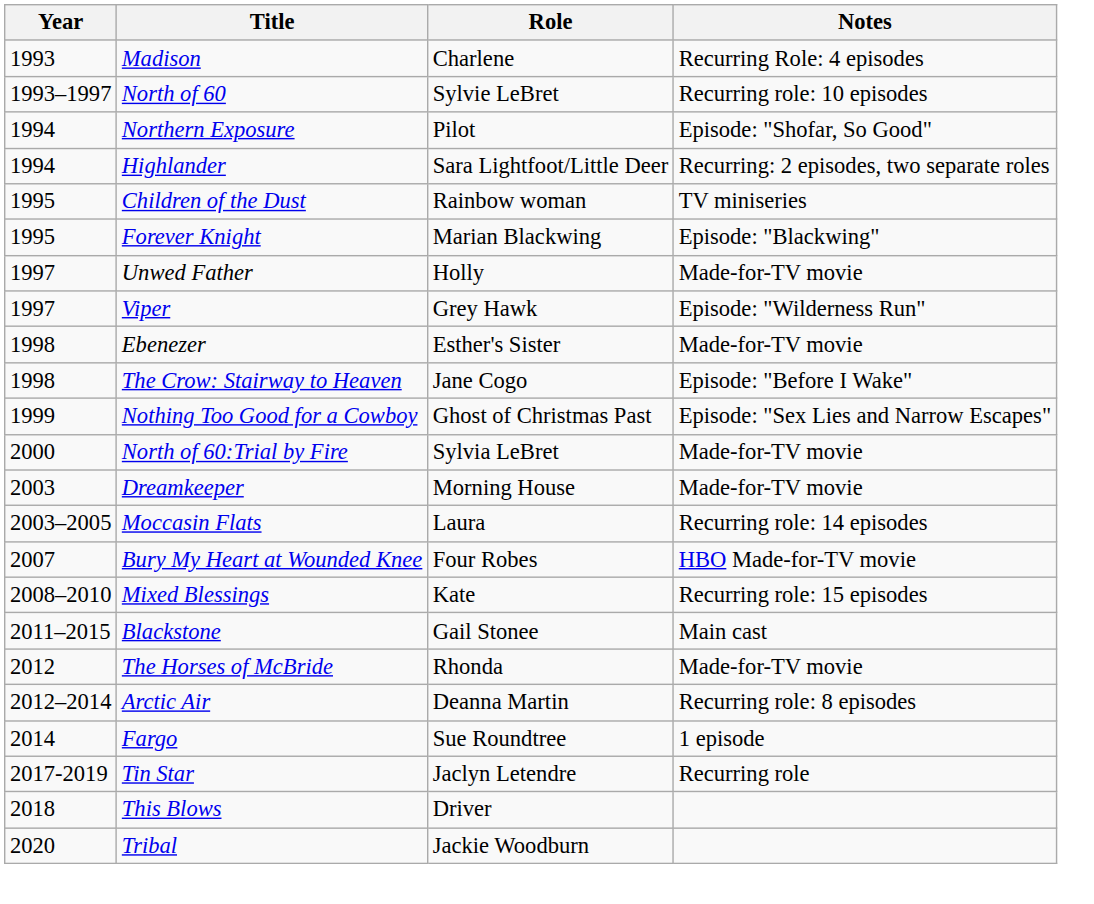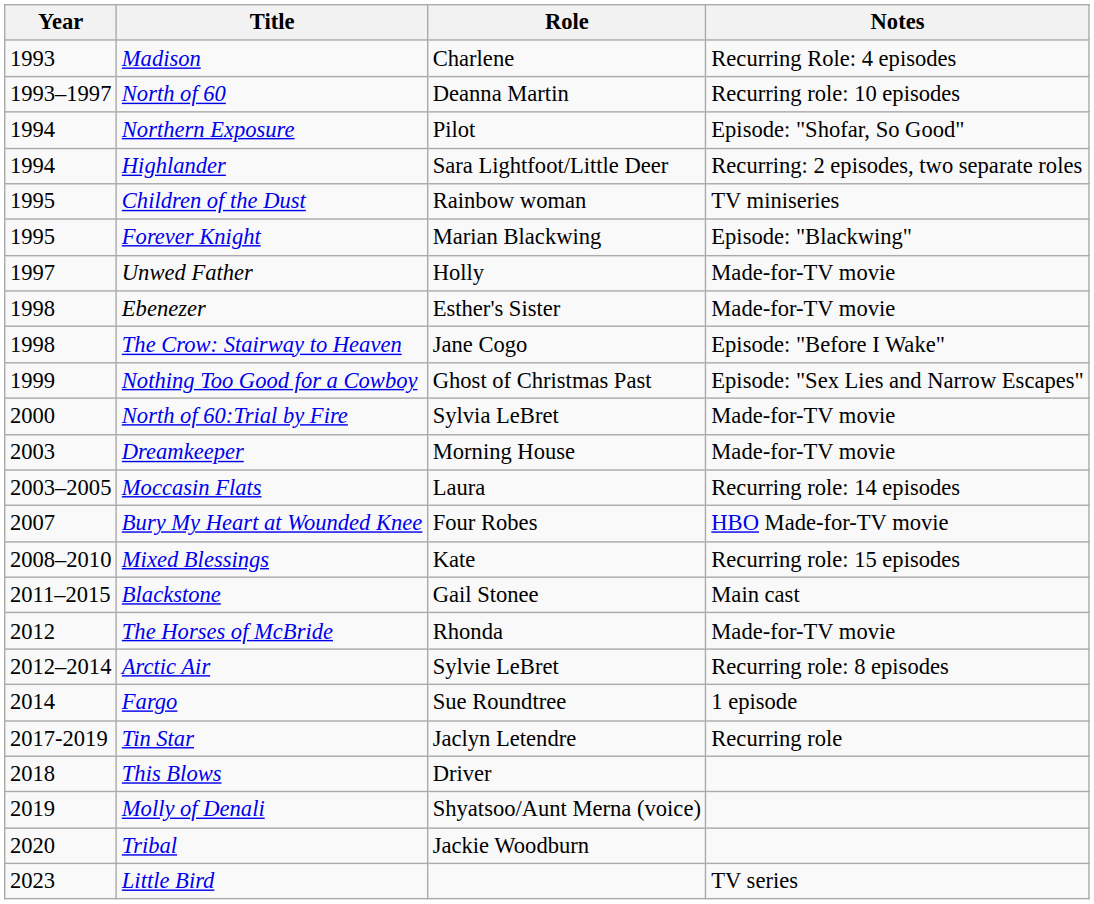North of 60 | Role: Sylvie LeBret -> Deanna Martin
- row: 1997 | Viper | Grey Hawk | Episode: "Wilderness Run"
Arctic Air | Role: Deanna Martin -> Sylvie LeBret
+ row: 2019 | Molly of Denali | Shyatsoo/Aunt Merna (voice)
+ row: 2023 | Little Bird | TV series
